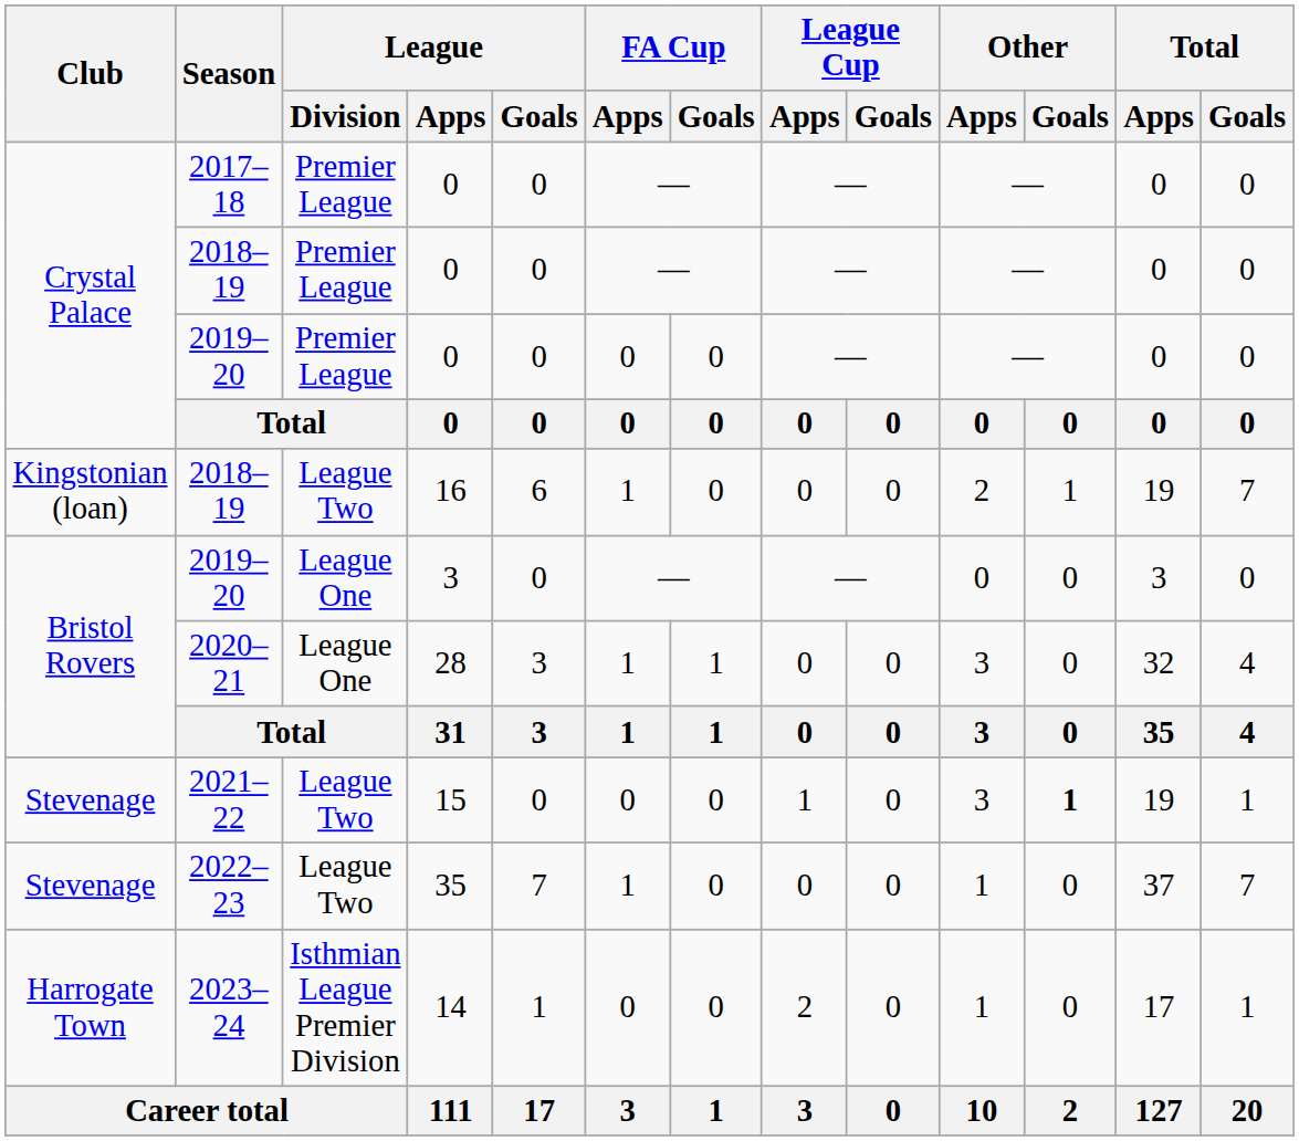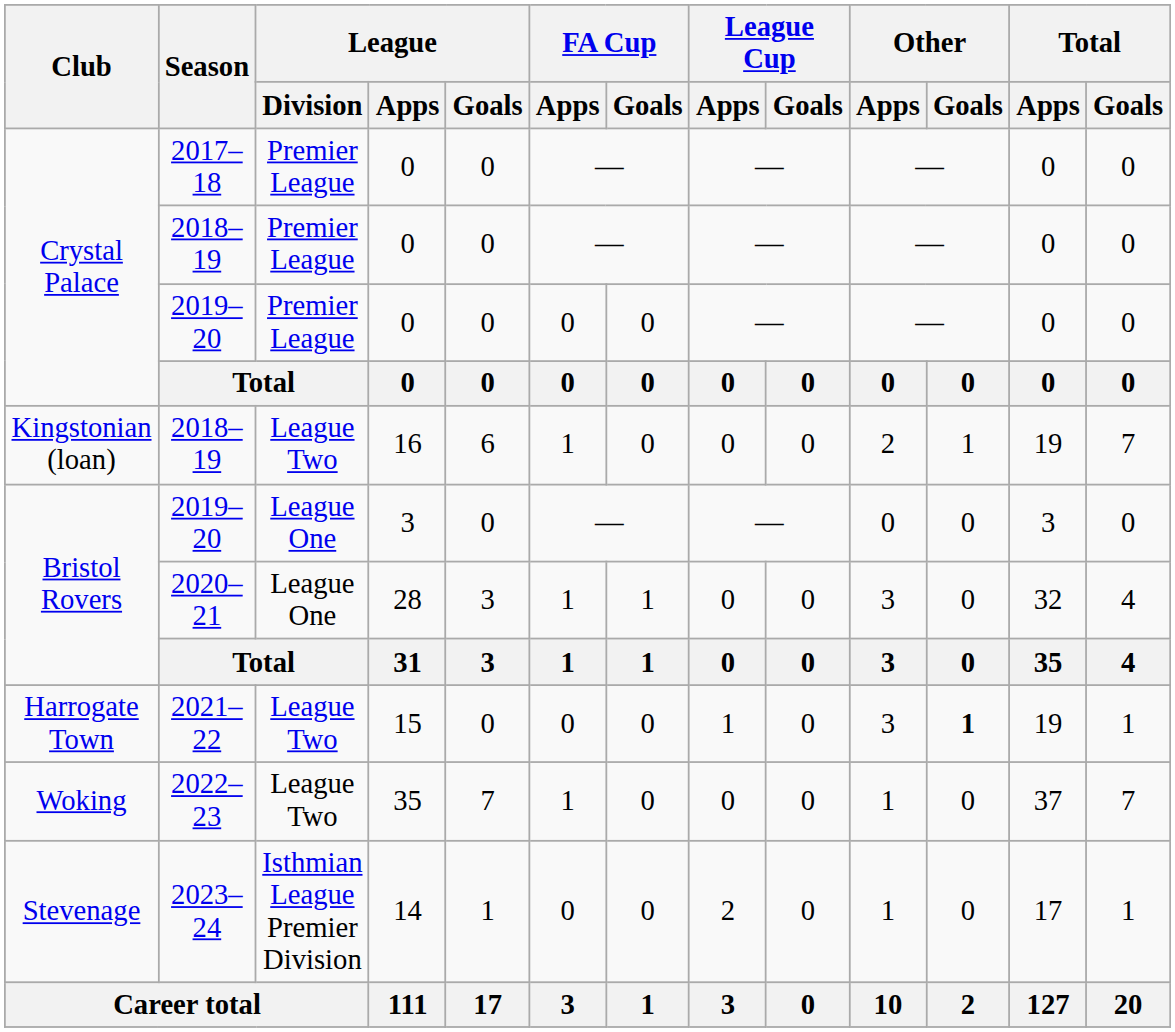2021–22 | Club: Stevenage -> Harrogate Town
2022–23 | Club: Stevenage -> Woking
2023–24 | Club: Harrogate Town -> Stevenage
